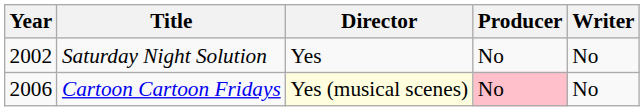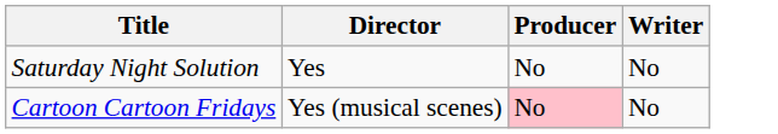- column: Year | 2002 | 2006
Cartoon Cartoon Fridays | Director: lightyellow background -> no background
